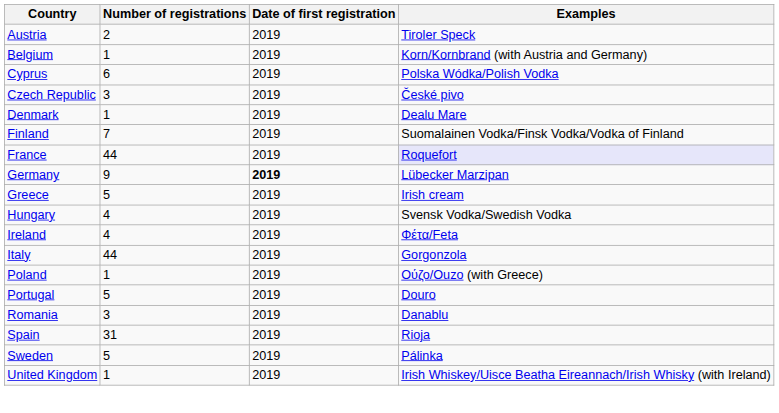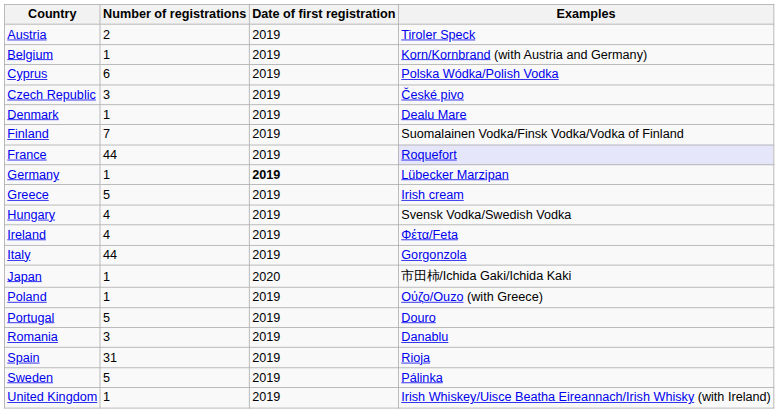Germany | Number of registrations: 9 -> 1
+ row: Japan | 1 | 2020 | 市田柿/Ichida Gaki/Ichida Kaki
